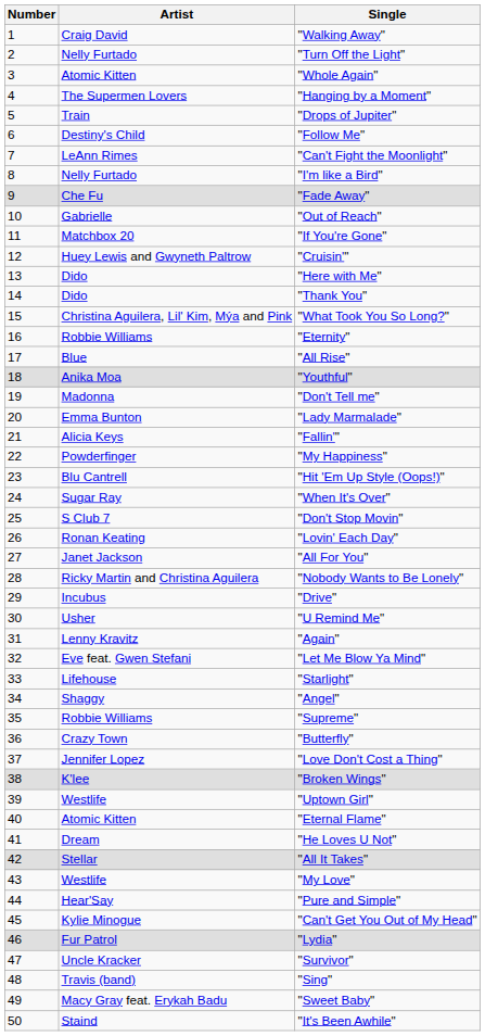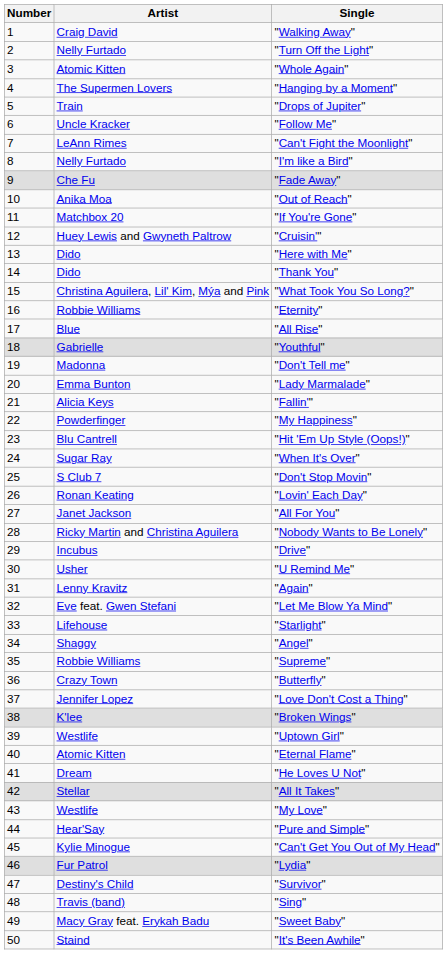"Follow Me" | Artist: Destiny's Child -> Uncle Kracker
"Out of Reach" | Artist: Gabrielle -> Anika Moa
"Youthful" | Artist: Anika Moa -> Gabrielle
"Survivor" | Artist: Uncle Kracker -> Destiny's Child
